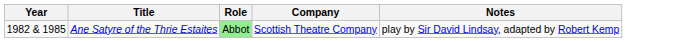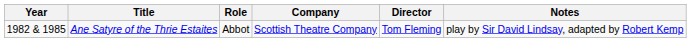+ column: Director | Tom Fleming
Ane Satyre of the Thrie Estaites | Role: lightgreen background -> no background
